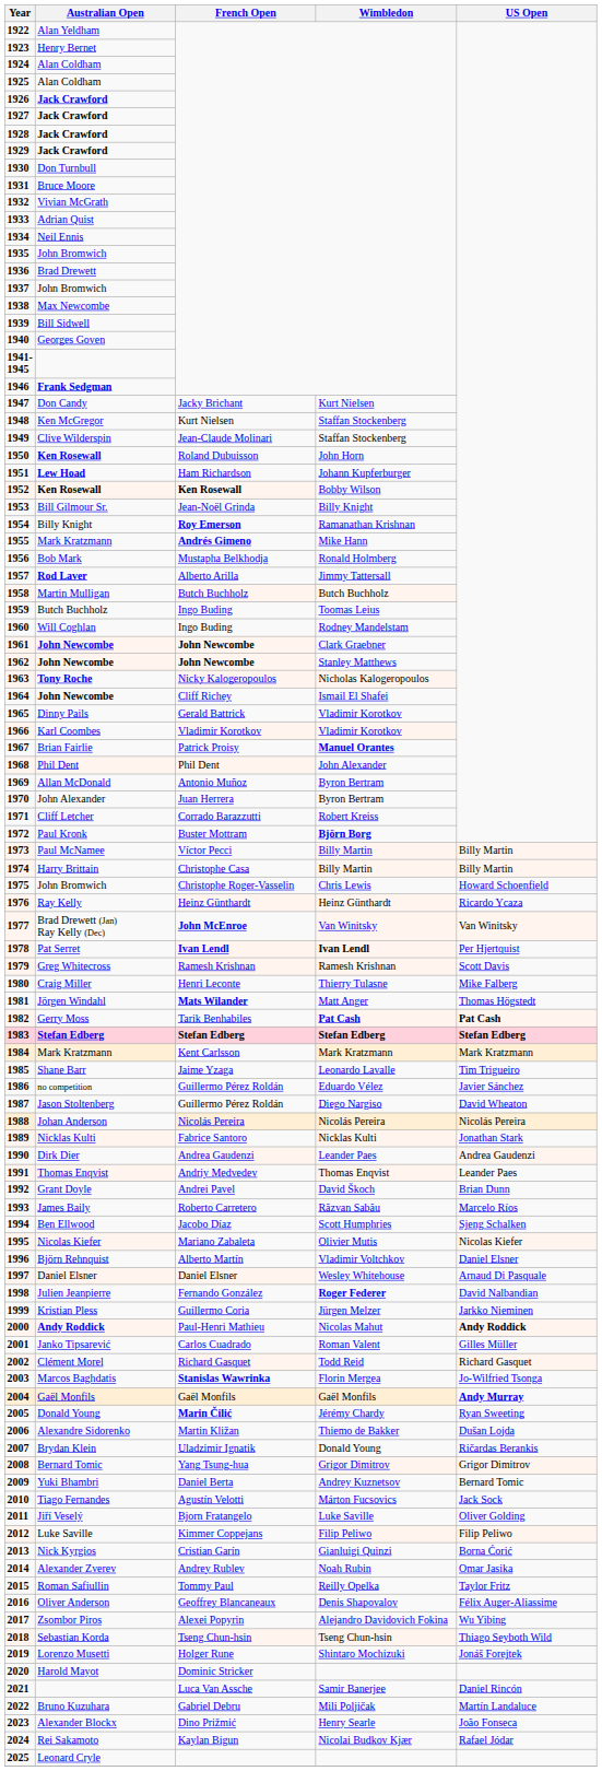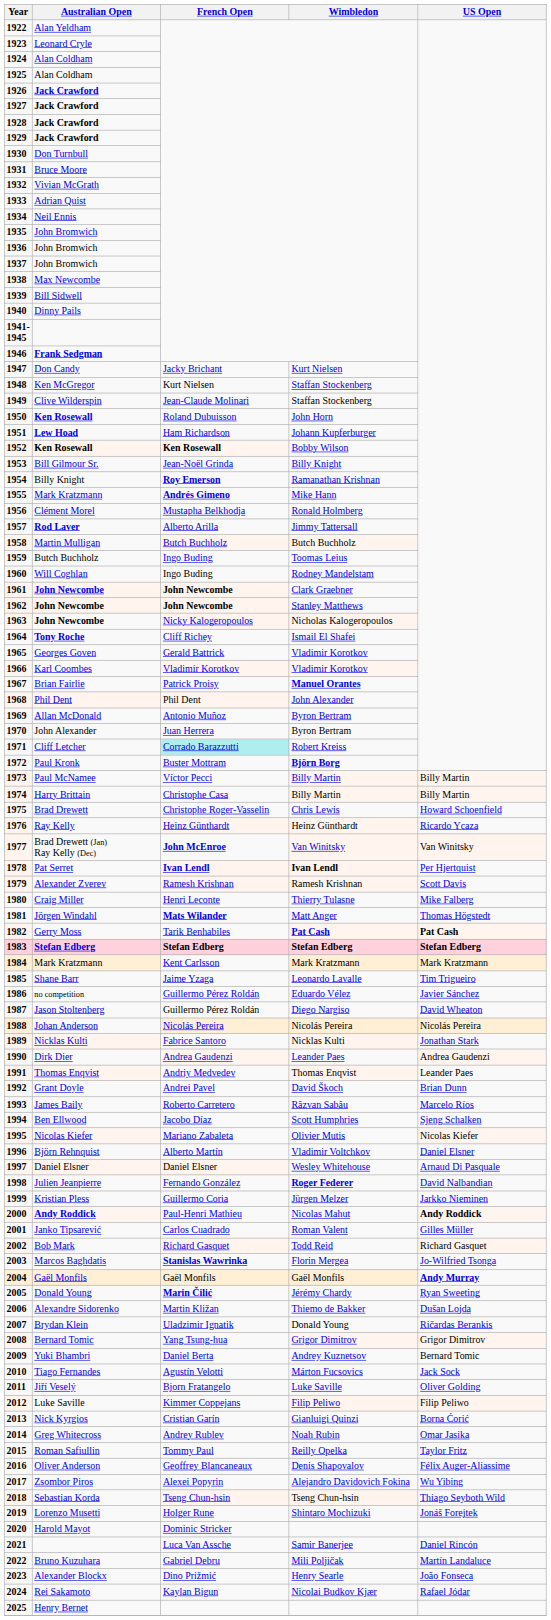1923 | Australian Open: Henry Bernet -> Leonard Cryle
1936 | Australian Open: Brad Drewett -> John Bromwich
1940 | Australian Open: Georges Goven -> Dinny Pails
1956 | Australian Open: Bob Mark -> Clément Morel
1963 | Australian Open: Tony Roche -> John Newcombe
1964 | Australian Open: John Newcombe -> Tony Roche
1965 | Australian Open: Dinny Pails -> Georges Goven
1971 | French Open: no background -> paleturquoise background
1975 | Australian Open: John Bromwich -> Brad Drewett
1979 | Australian Open: Greg Whitecross -> Alexander Zverev
2002 | Australian Open: Clément Morel -> Bob Mark
2014 | Australian Open: Alexander Zverev -> Greg Whitecross
2025 | Australian Open: Leonard Cryle -> Henry Bernet
